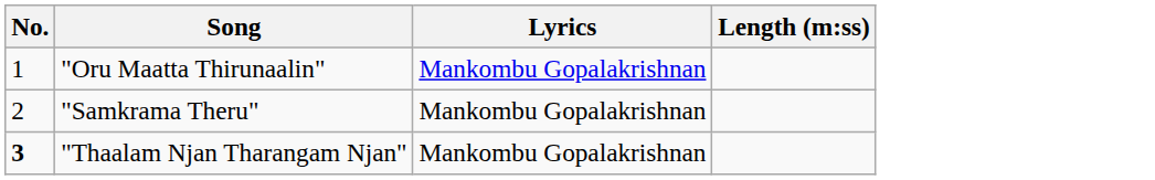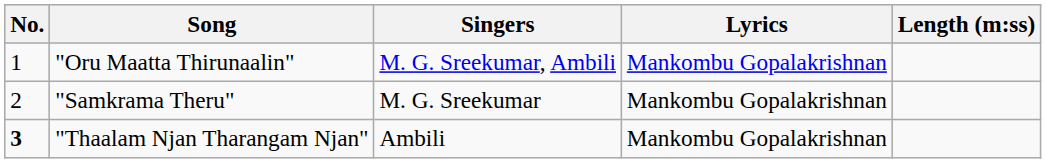+ column: Singers | M. G. Sreekumar, Ambili | M. G. Sreekumar | Ambili
